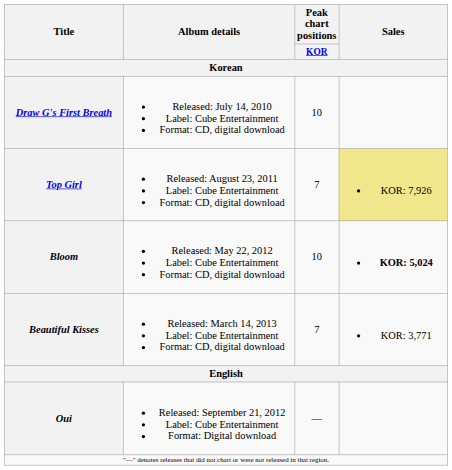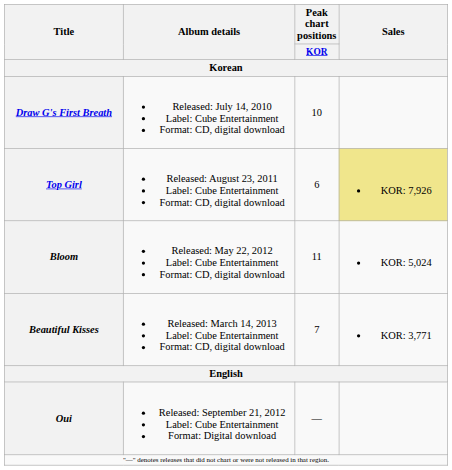Top Girl | Peak chart positions / KOR: 7 -> 6
Bloom | Peak chart positions / KOR: 10 -> 11
Bloom | Sales: bold -> normal
